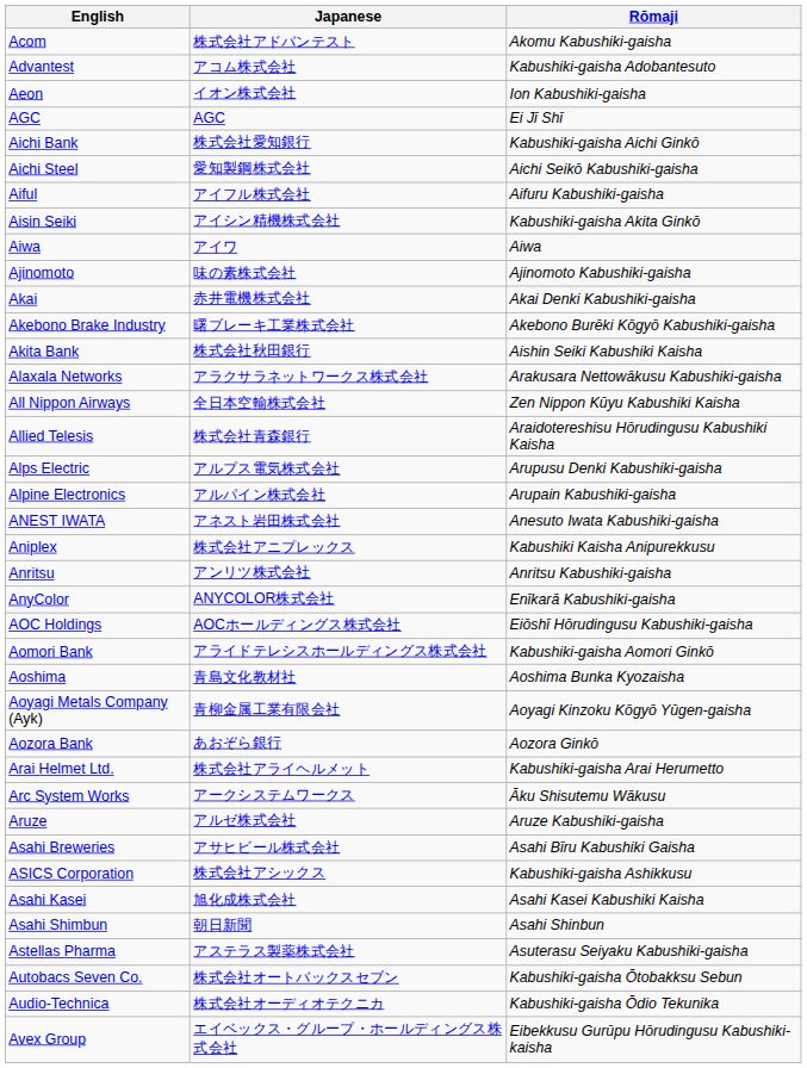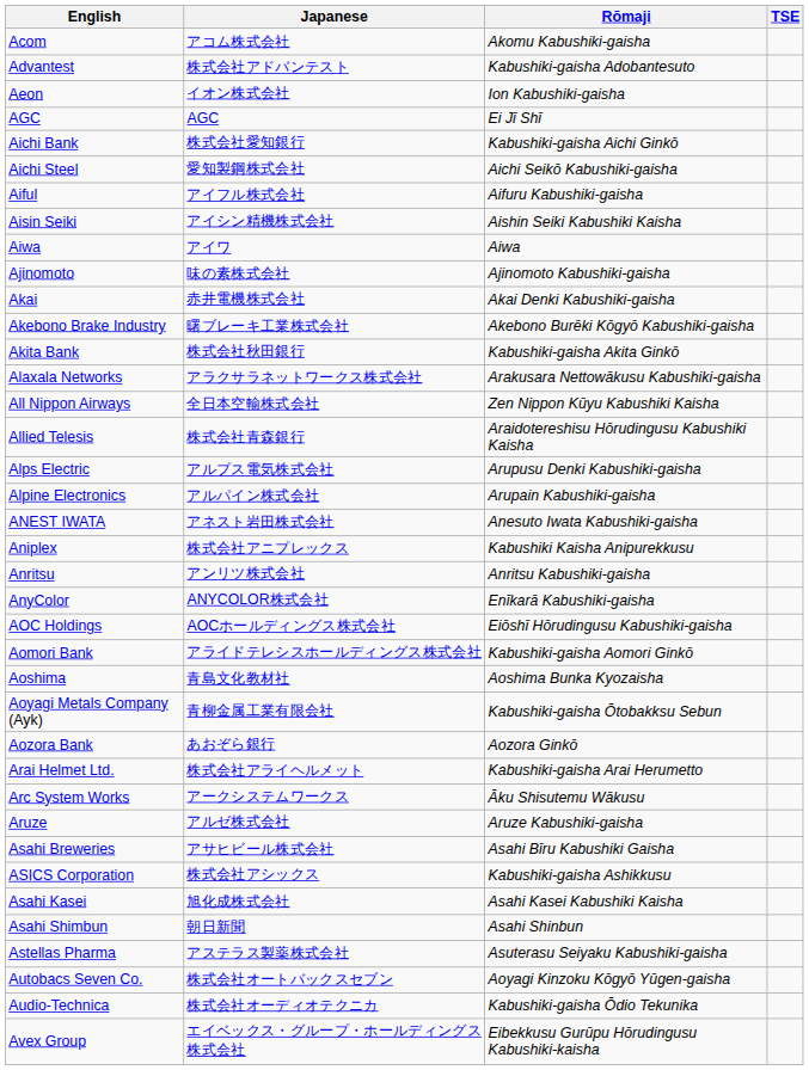+ column: TSE
Acom | Japanese: 株式会社アドバンテスト -> アコム株式会社
Advantest | Japanese: アコム株式会社 -> 株式会社アドバンテスト
Aisin Seiki | Rōmaji: Kabushiki-gaisha Akita Ginkō -> Aishin Seiki Kabushiki Kaisha
Akita Bank | Rōmaji: Aishin Seiki Kabushiki Kaisha -> Kabushiki-gaisha Akita Ginkō
Aoyagi Metals Company (Ayk) | Rōmaji: Aoyagi Kinzoku Kōgyō Yūgen-gaisha -> Kabushiki-gaisha Ōtobakksu Sebun
Autobacs Seven Co. | Rōmaji: Kabushiki-gaisha Ōtobakksu Sebun -> Aoyagi Kinzoku Kōgyō Yūgen-gaisha
